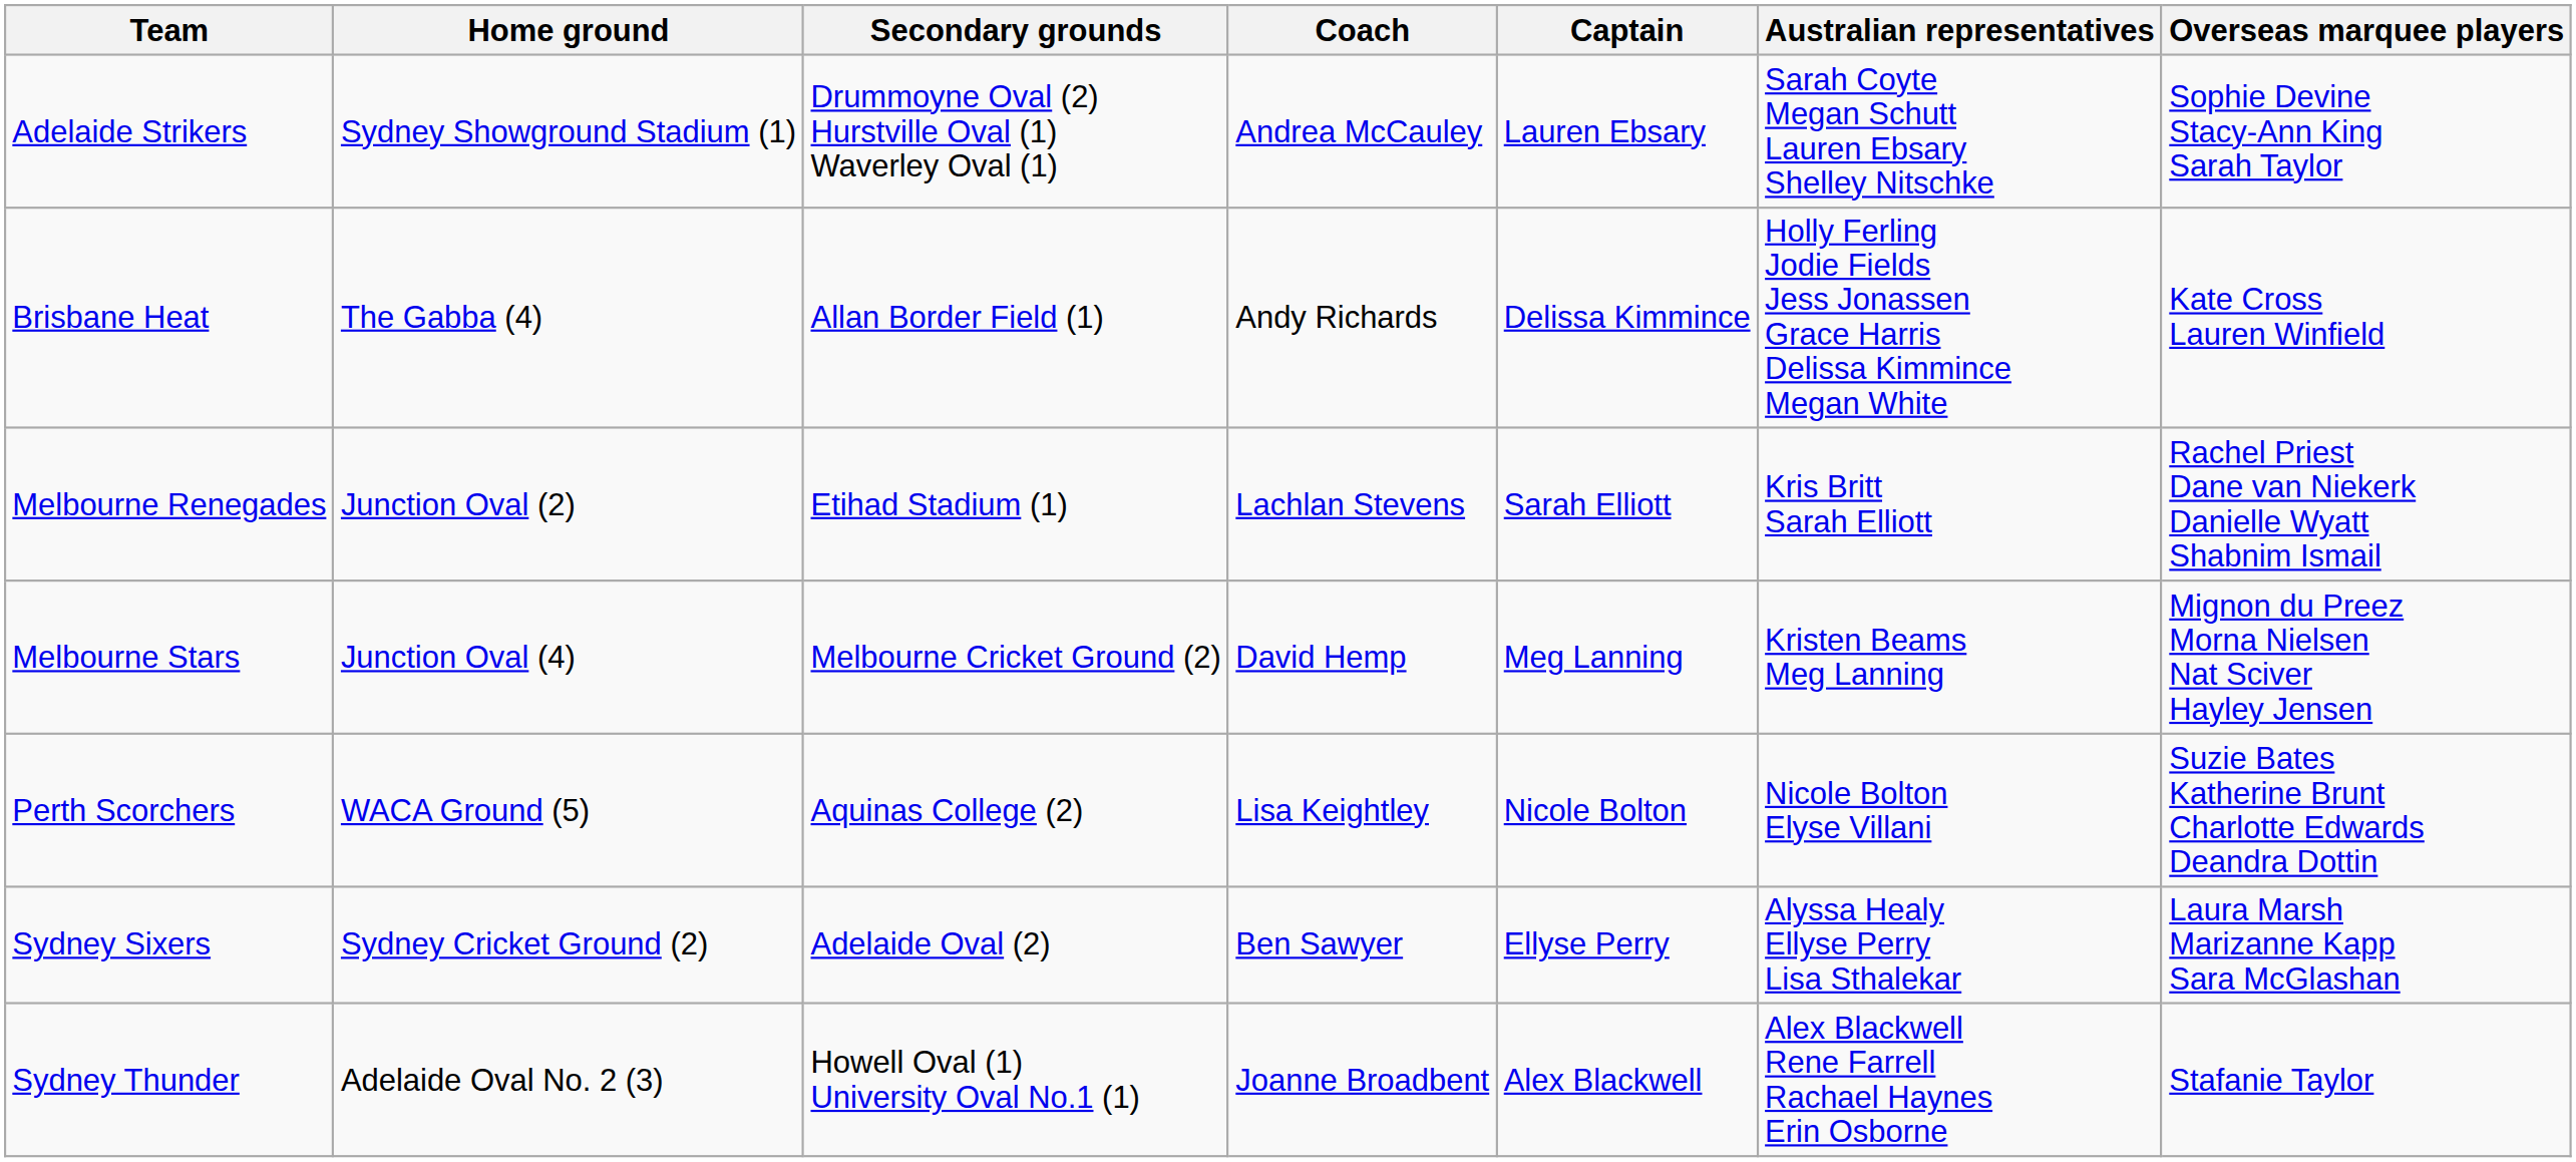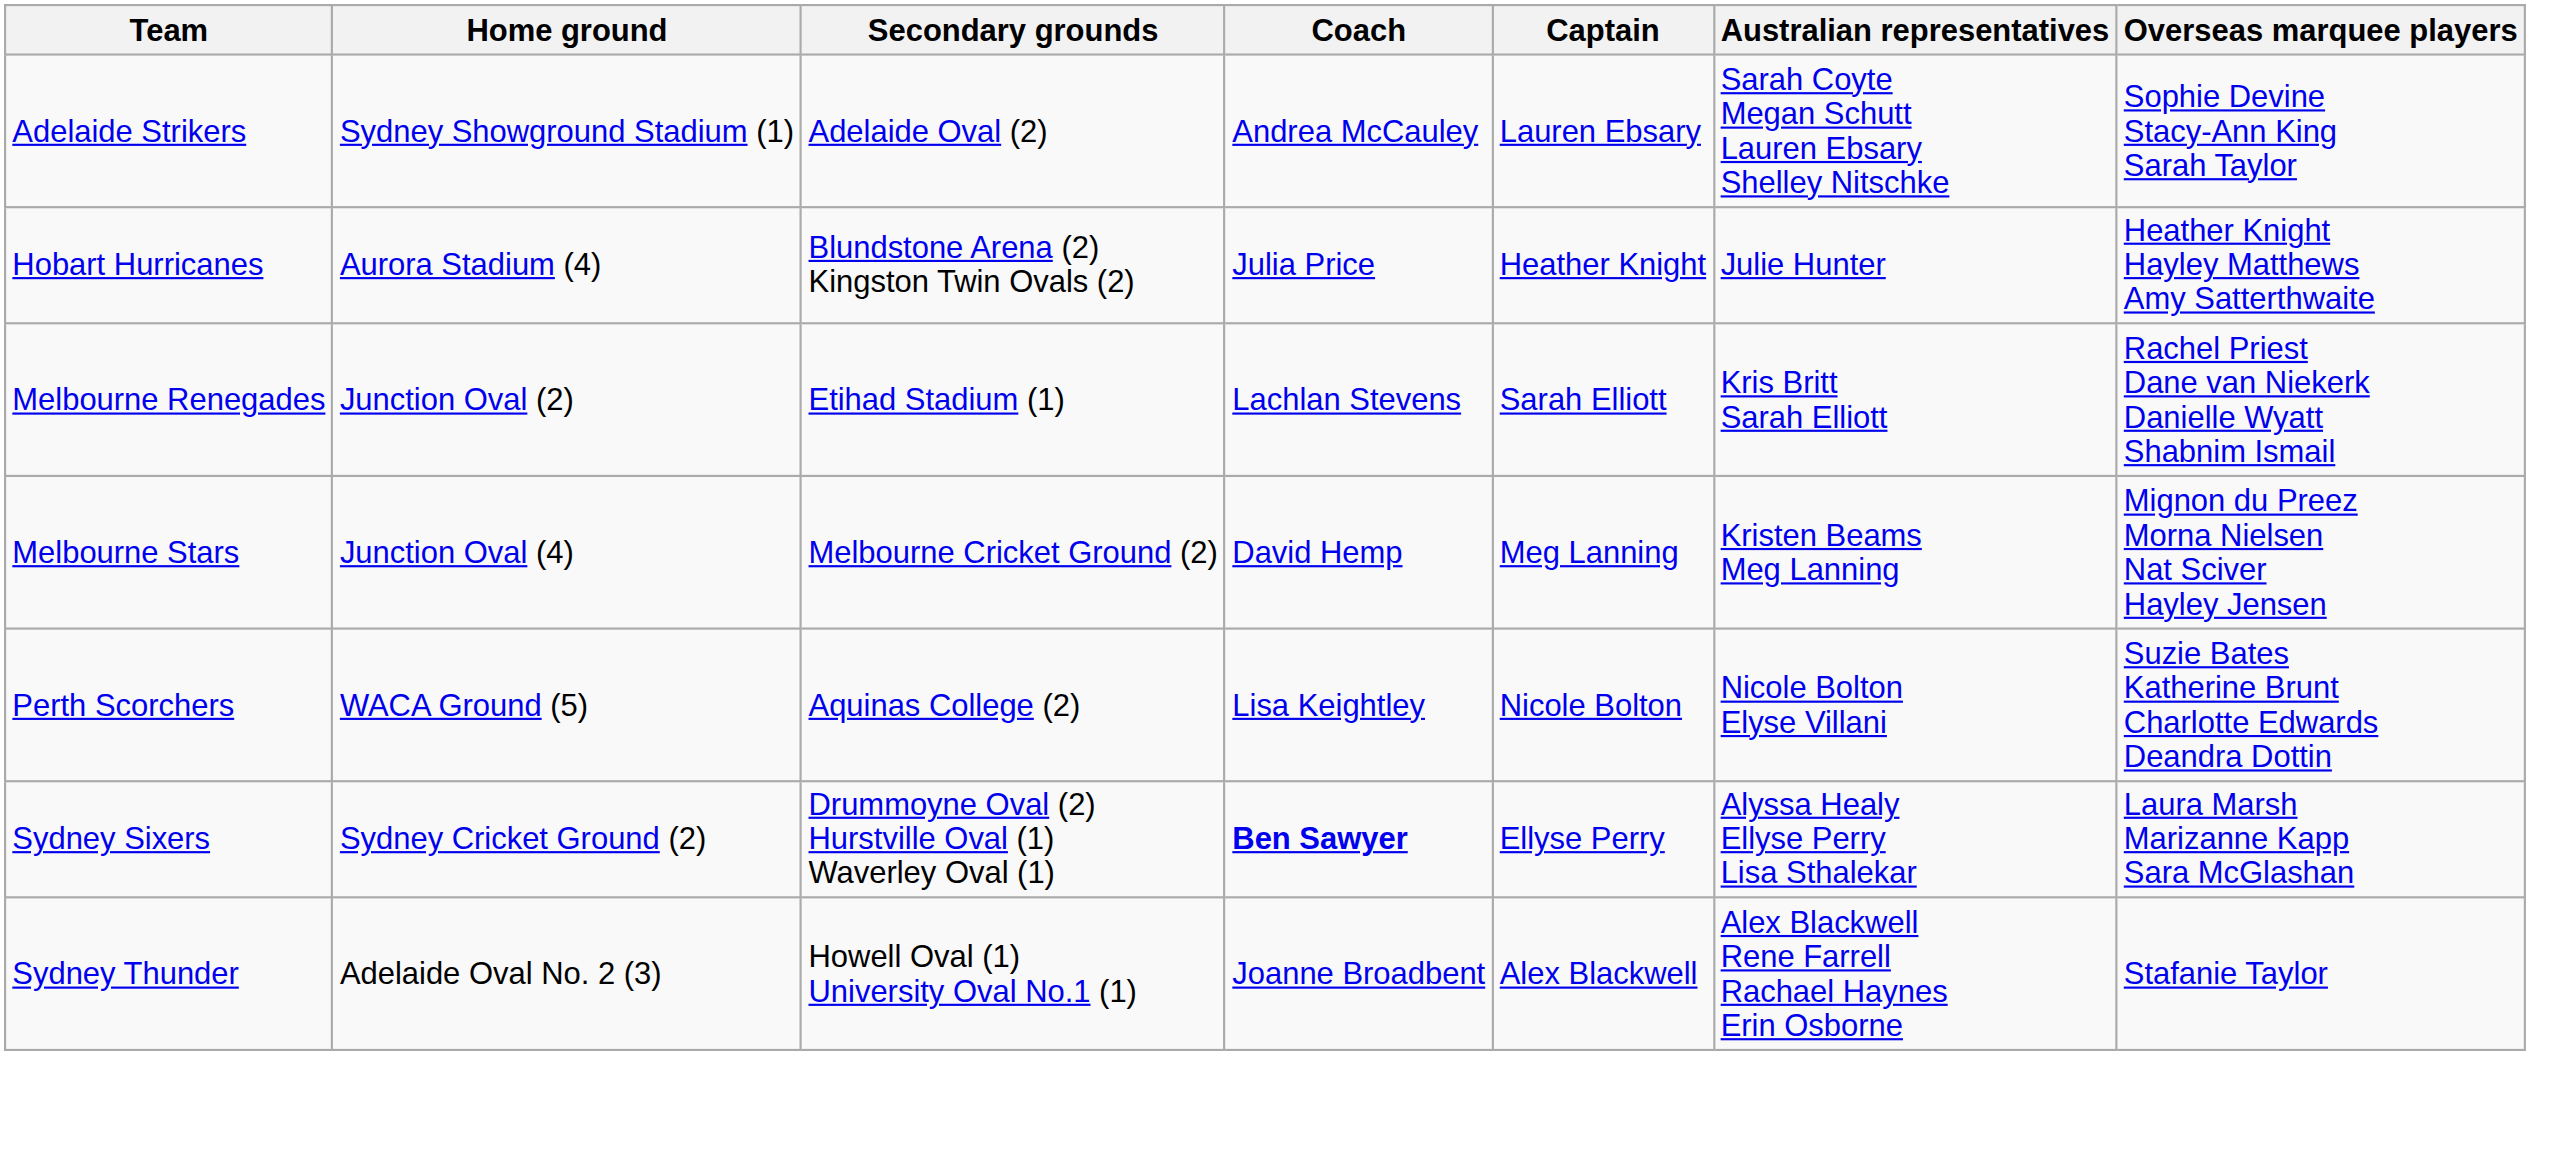Adelaide Strikers | Secondary grounds: Drummoyne Oval (2) Hurstville Oval (1) Waverley Oval (1) -> Adelaide Oval (2)
- row: Brisbane Heat | The Gabba (4) | Allan Border Field (1) | Andy Richards | Delissa Kimmince | Holly Ferling Jodie Fields Jess Jonassen Grace Harris Delissa Kimmince Megan White | Kate Cross Lauren Winfield
+ row: Hobart Hurricanes | Aurora Stadium (4) | Blundstone Arena (2) Kingston Twin Ovals (2) | Julia Price | Heather Knight | Julie Hunter | Heather Knight Hayley Matthews Amy Satterthwaite
Sydney Sixers | Secondary grounds: Adelaide Oval (2) -> Drummoyne Oval (2) Hurstville Oval (1) Waverley Oval (1)
Sydney Sixers | Coach: normal -> bold
